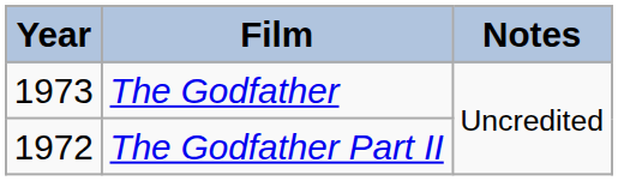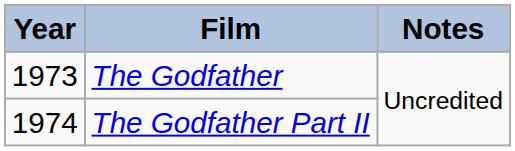The Godfather Part II | Year: 1972 -> 1974
